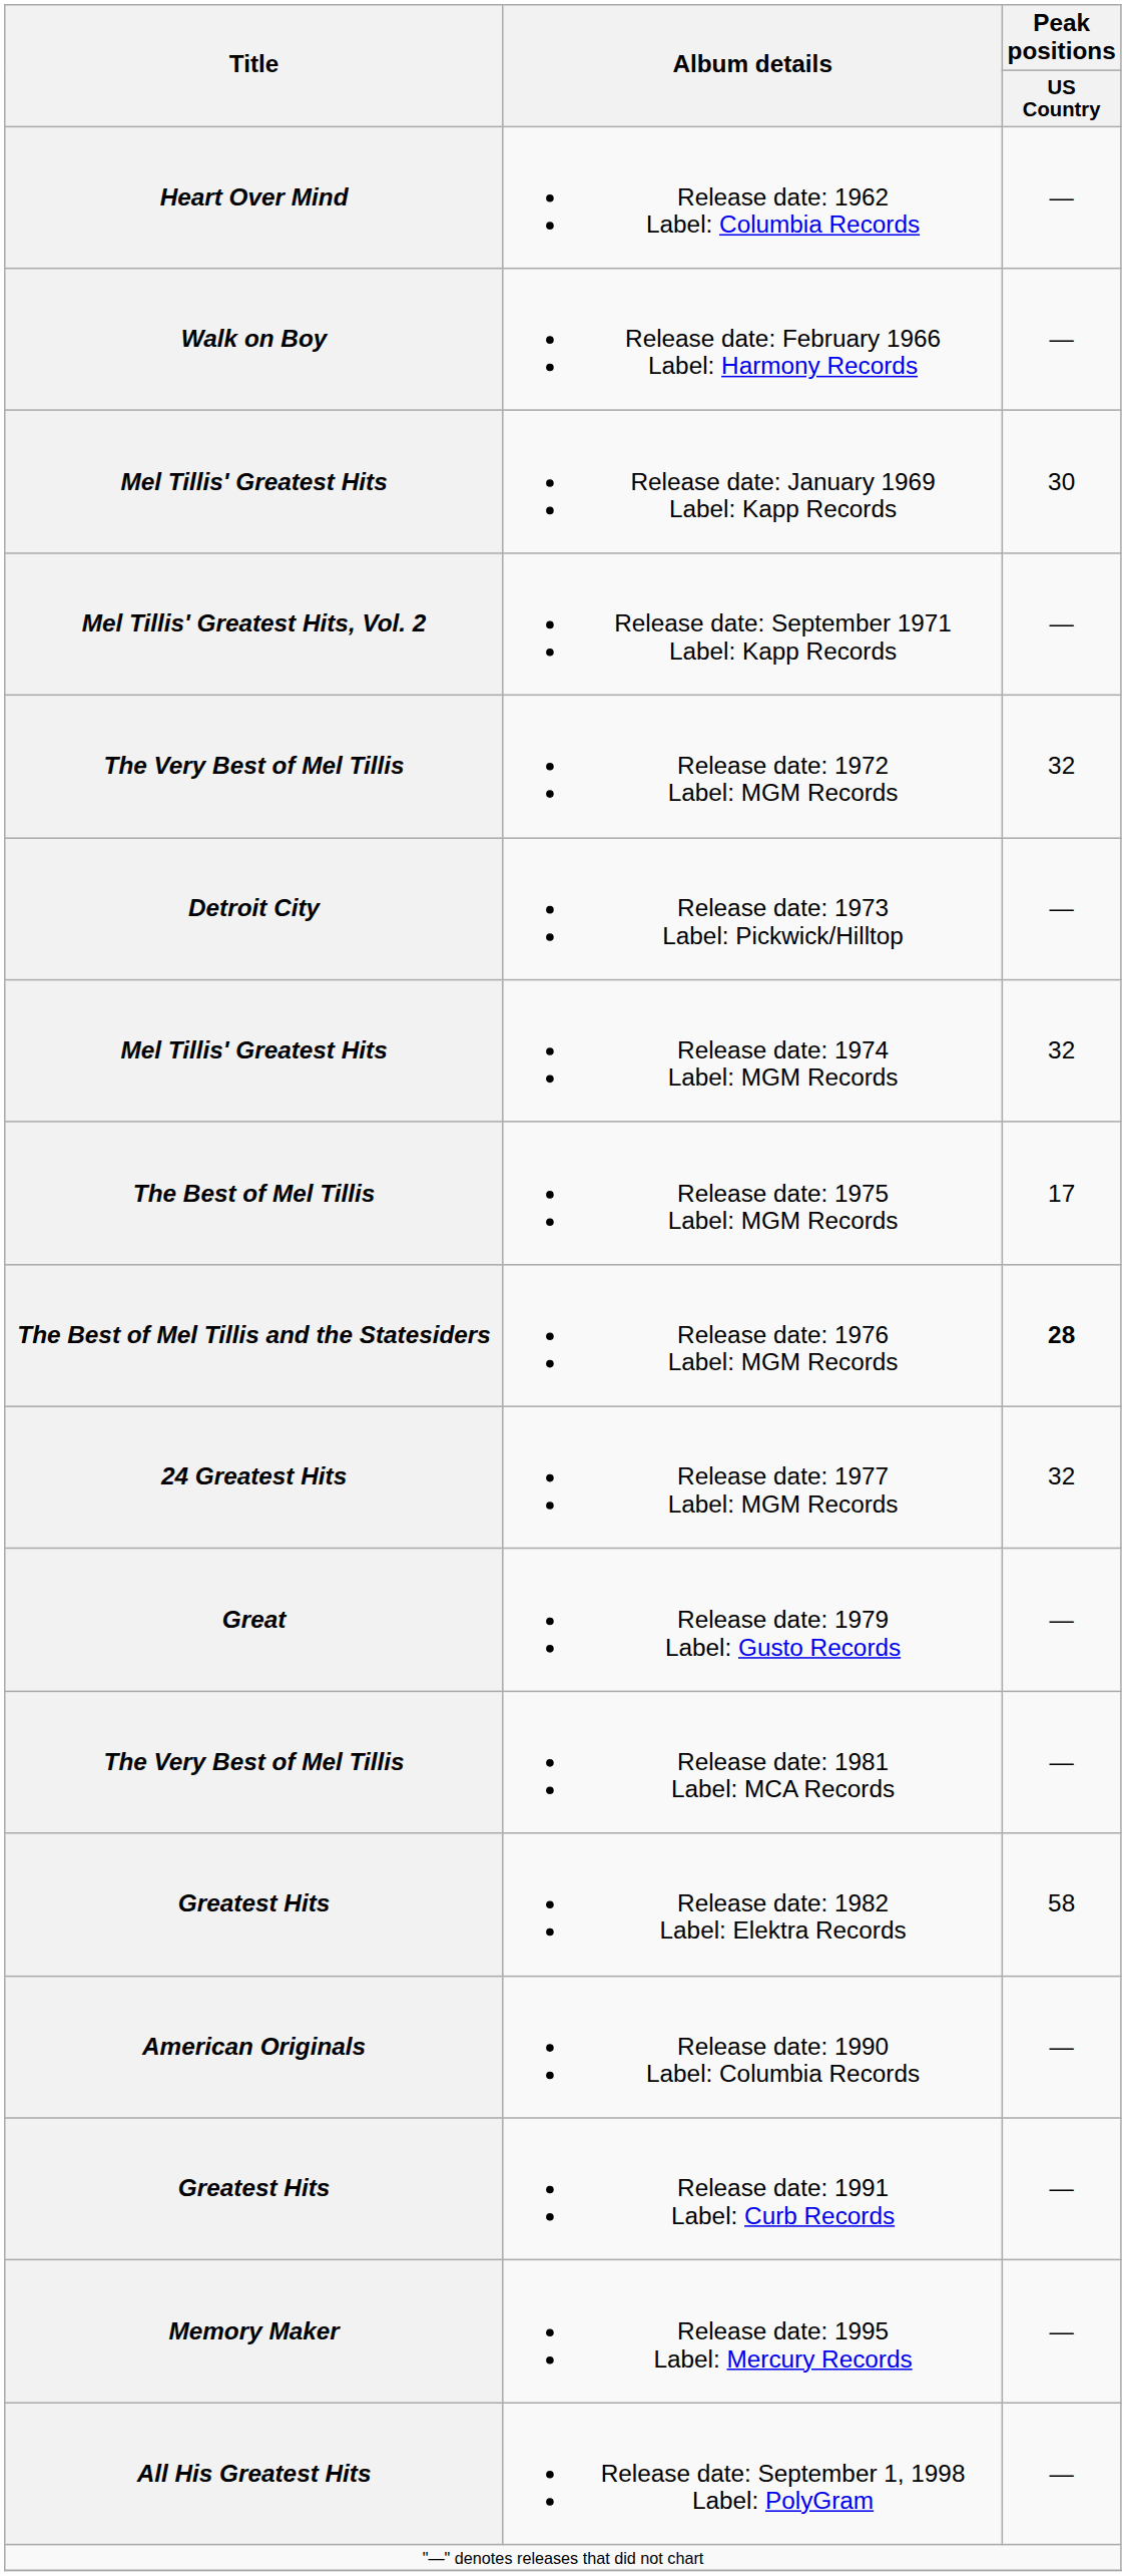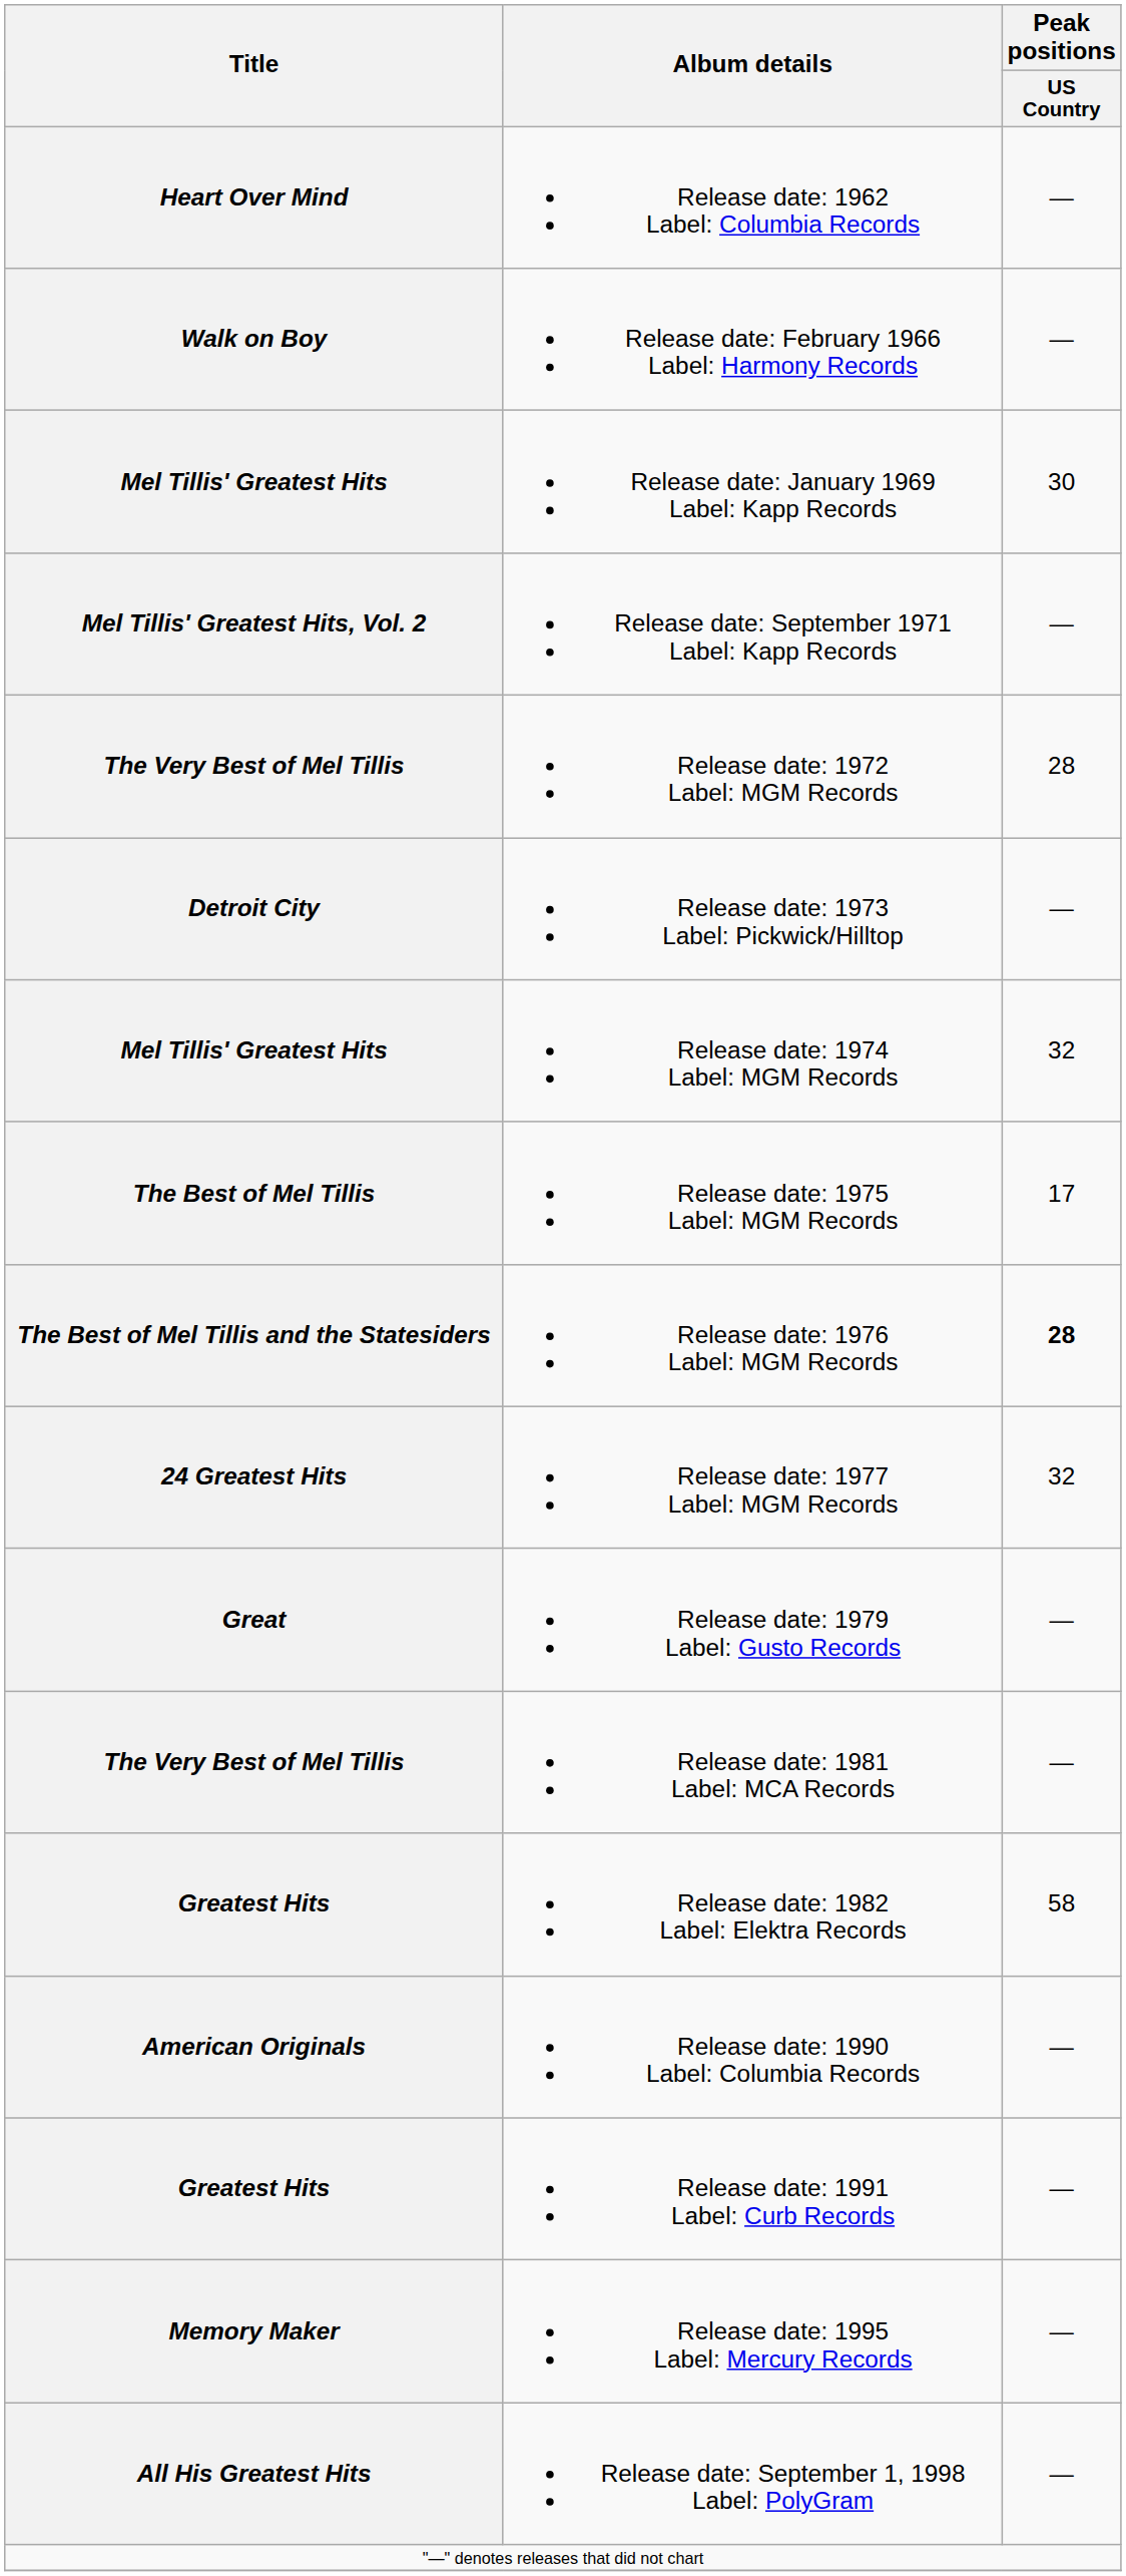Release date: 1972 Label: MGM Records | Peak positions / US Country: 32 -> 28
